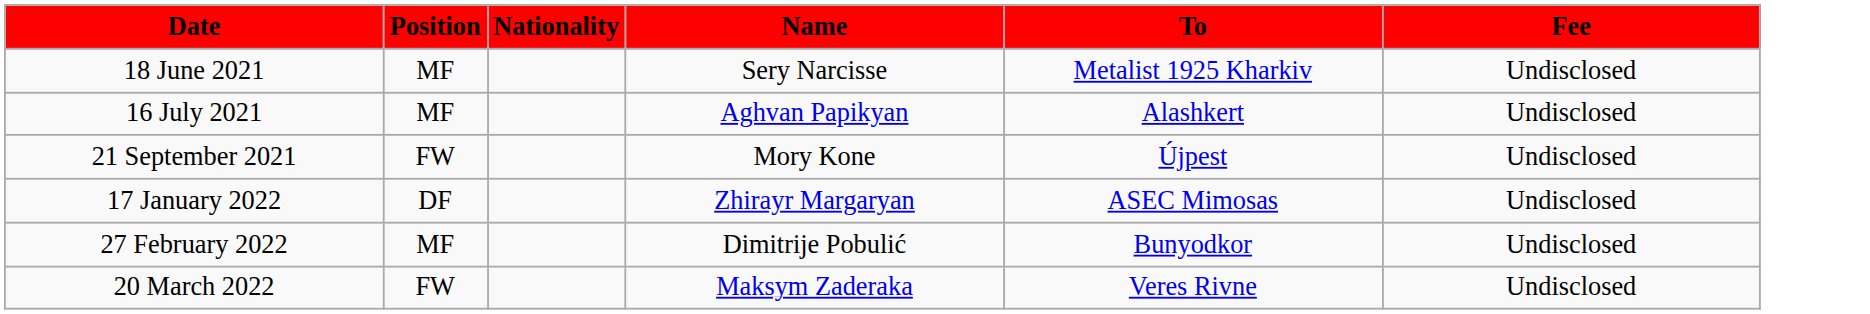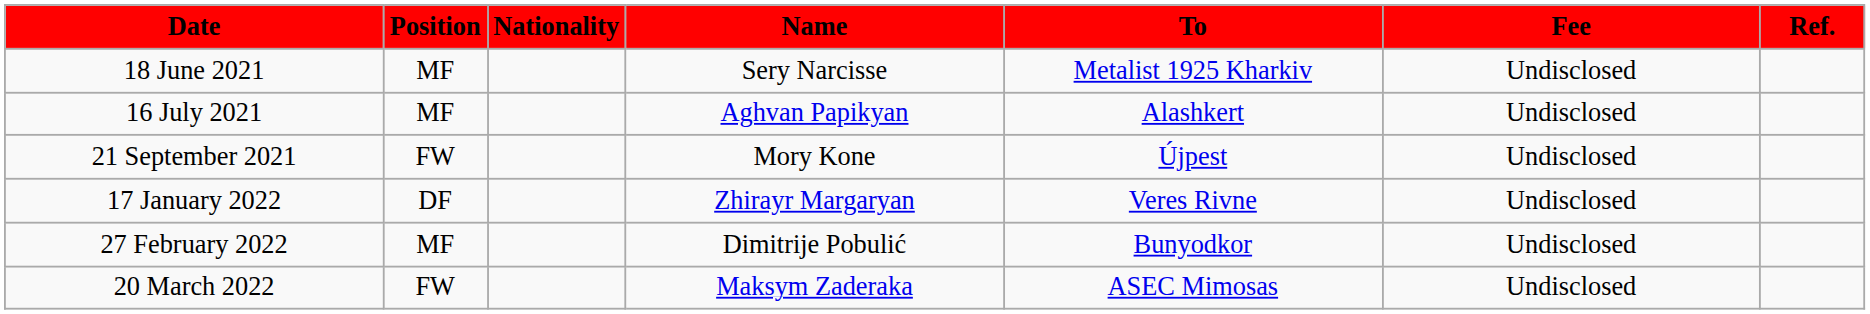+ column: Ref.
17 January 2022 | To: ASEC Mimosas -> Veres Rivne
20 March 2022 | To: Veres Rivne -> ASEC Mimosas
